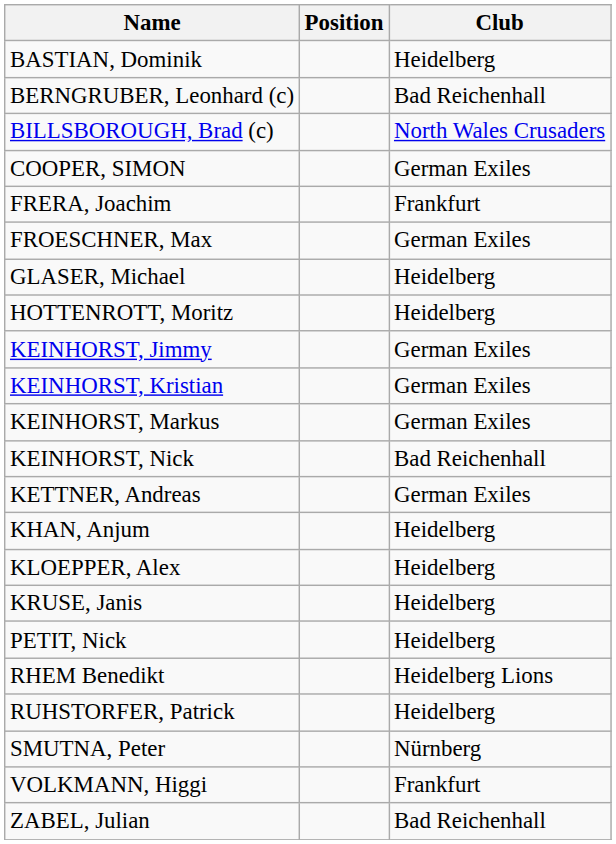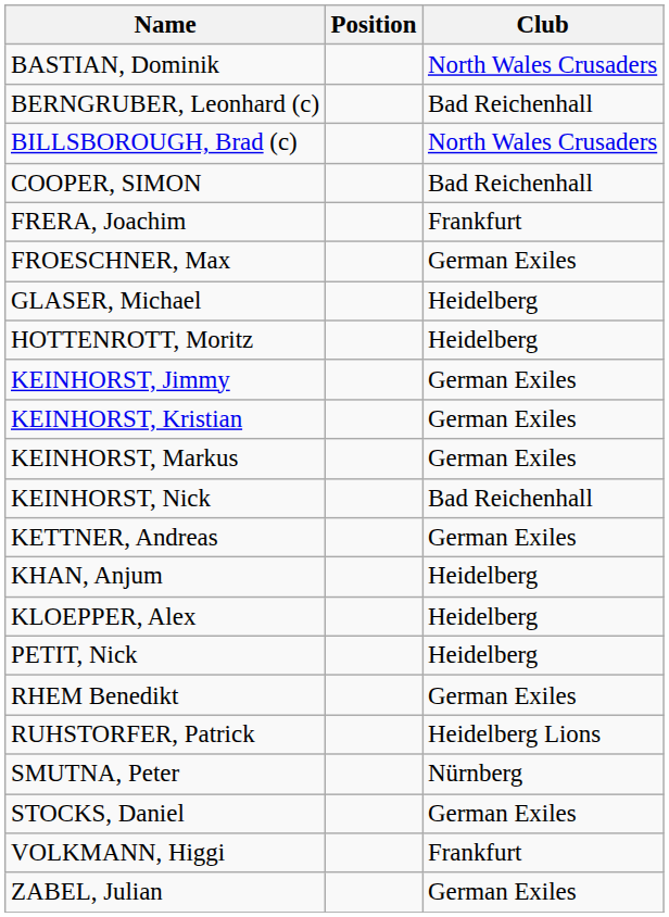BASTIAN, Dominik | Club: Heidelberg -> North Wales Crusaders
COOPER, SIMON | Club: German Exiles -> Bad Reichenhall
- row: KRUSE, Janis | Heidelberg
RHEM Benedikt | Club: Heidelberg Lions -> German Exiles
RUHSTORFER, Patrick | Club: Heidelberg -> Heidelberg Lions
+ row: STOCKS, Daniel | German Exiles
ZABEL, Julian | Club: Bad Reichenhall -> German Exiles
